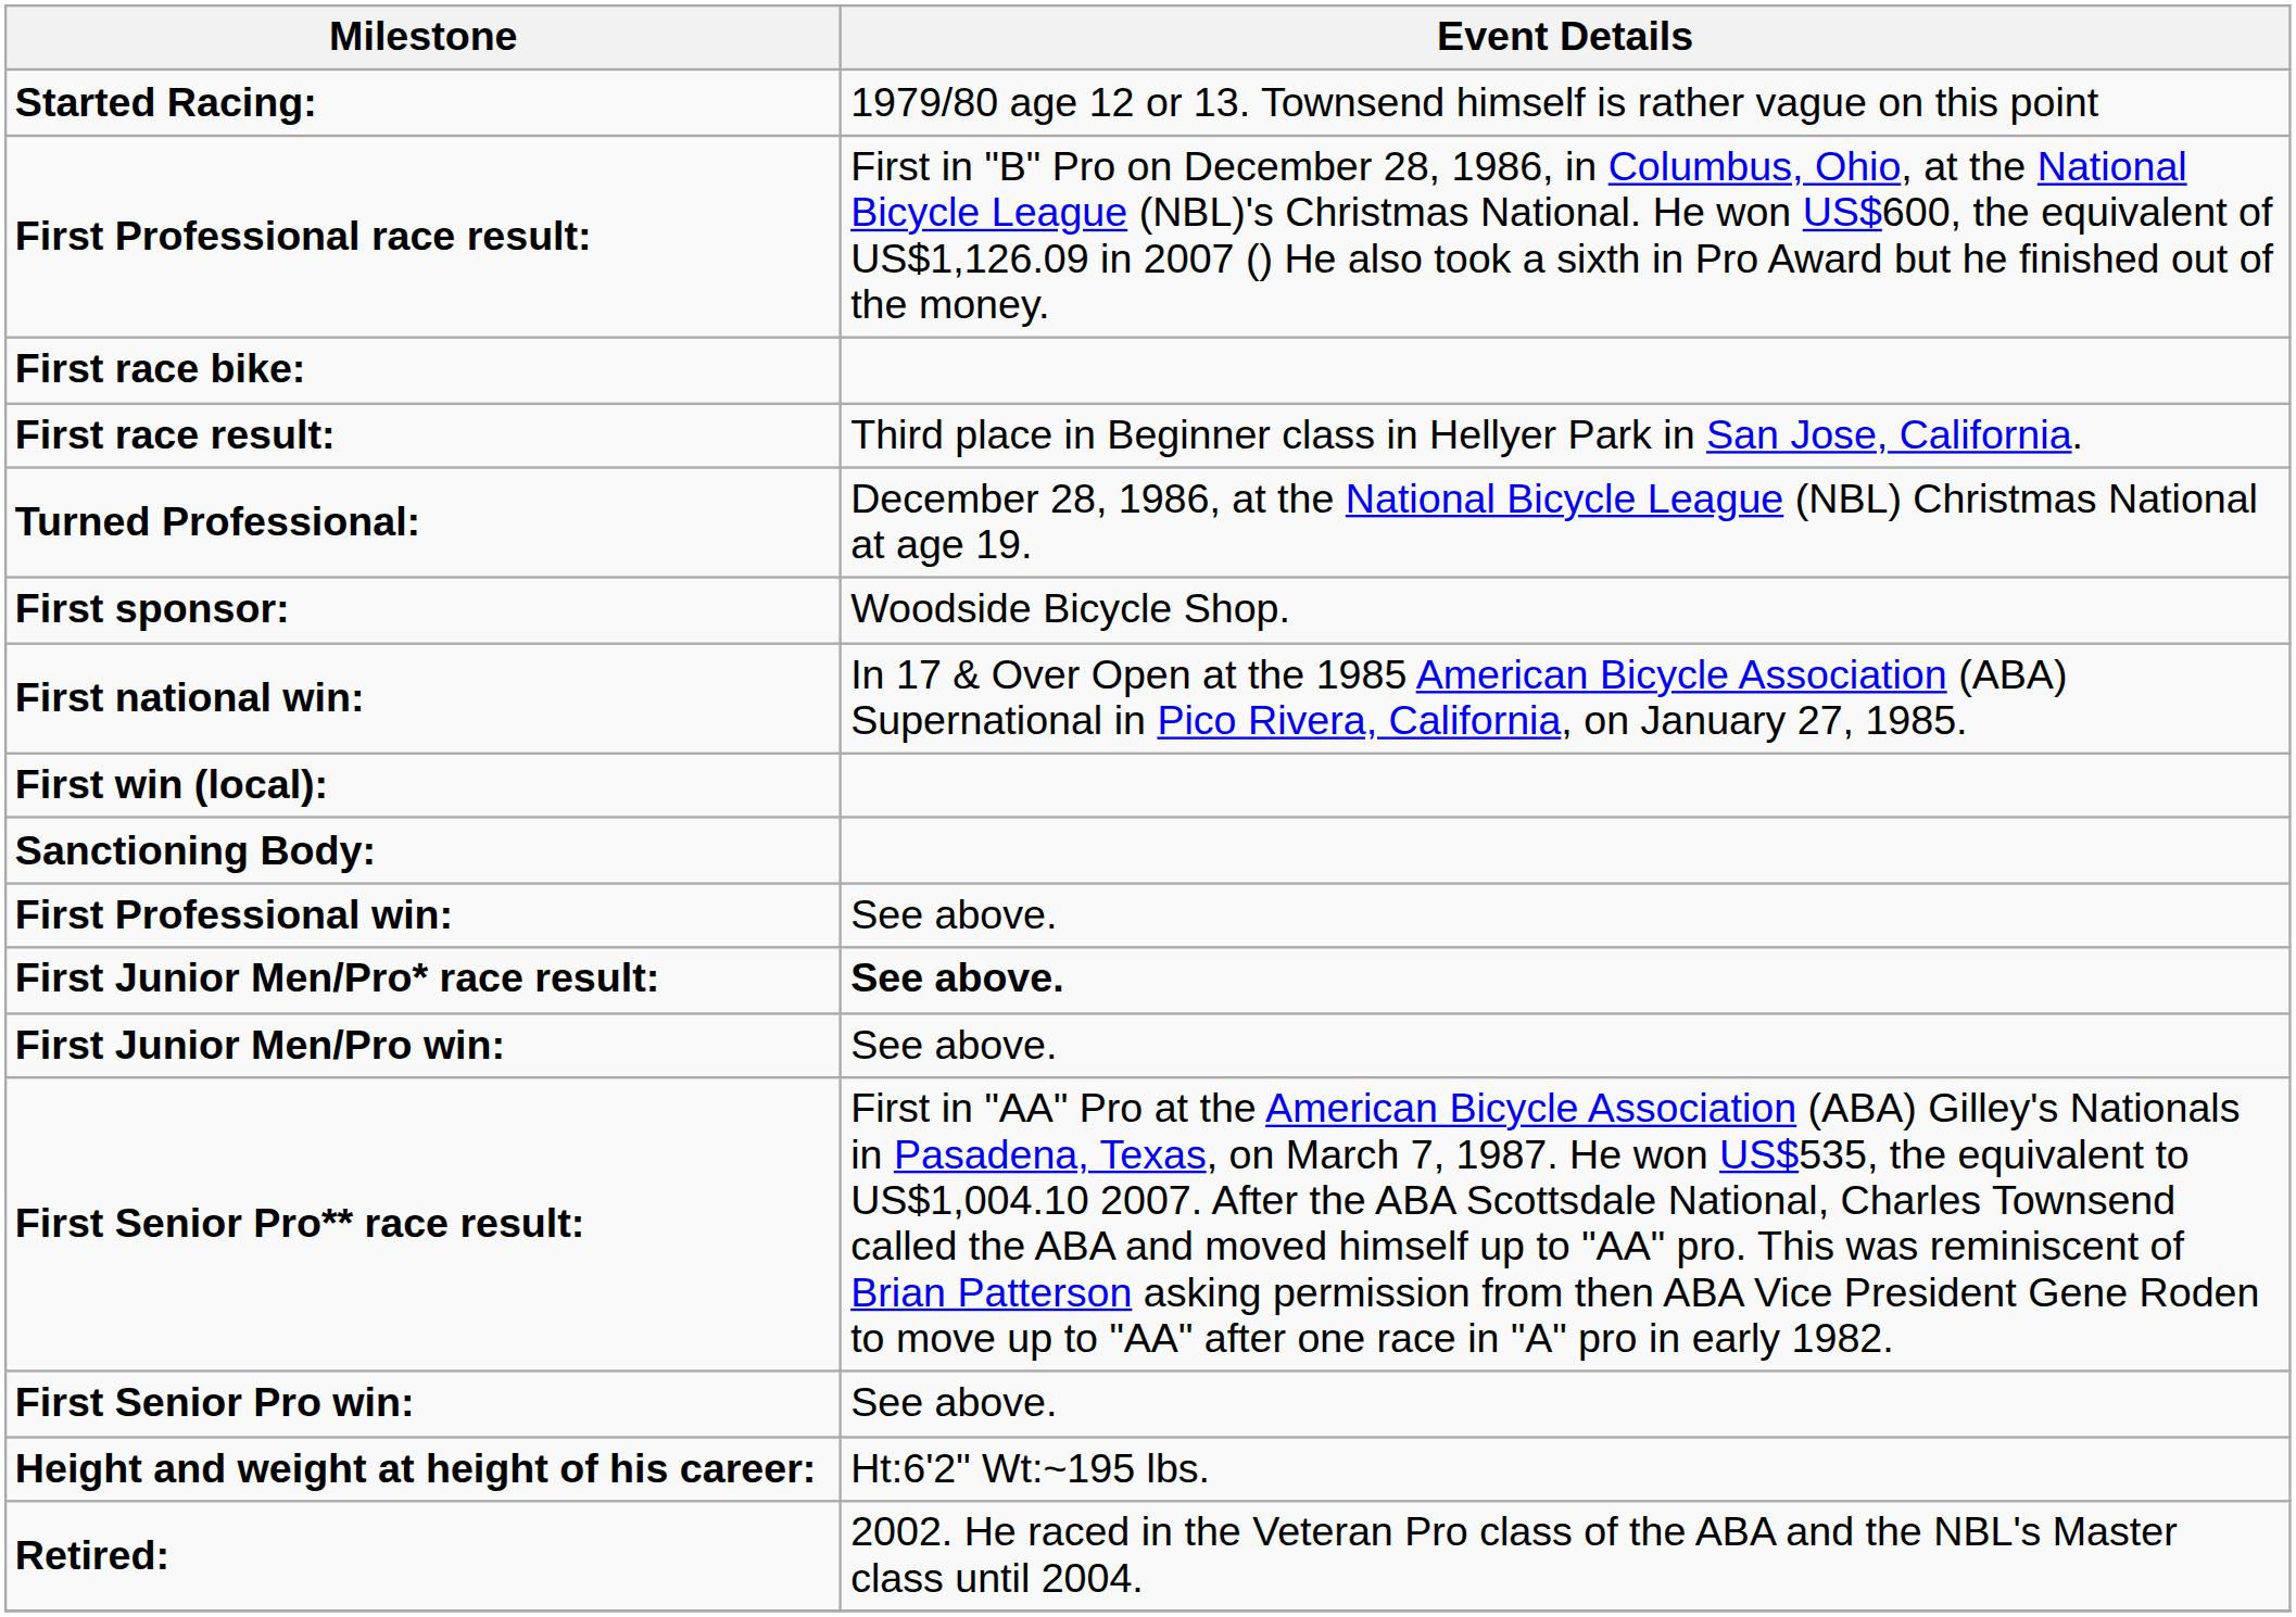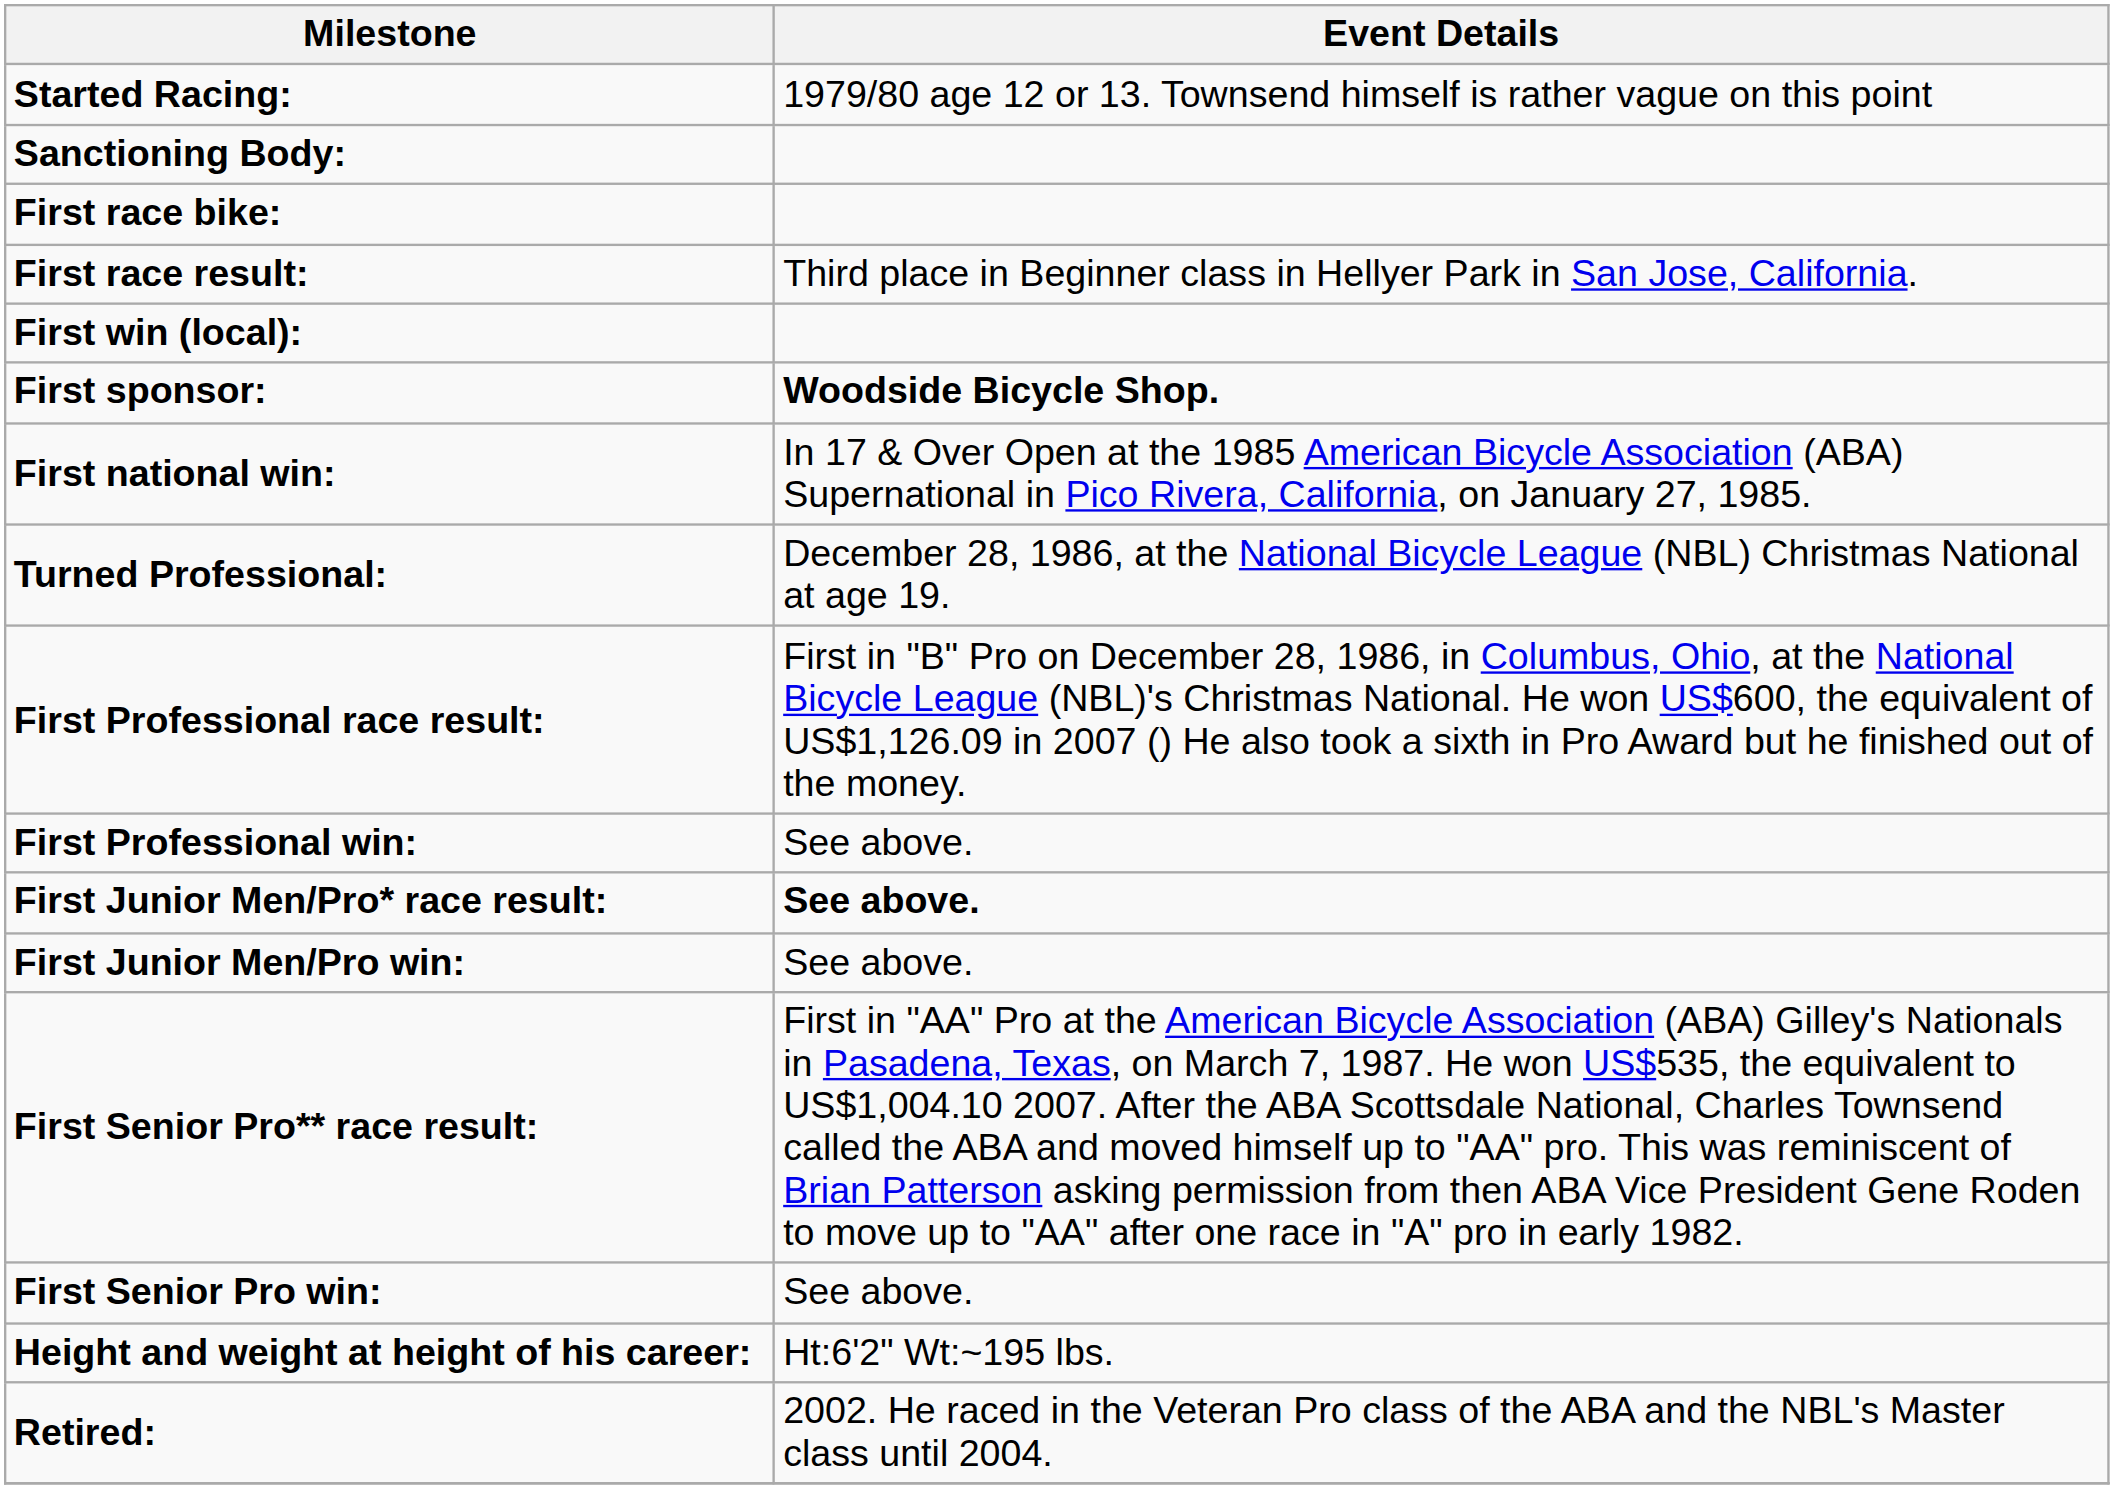rows swapped: Sanctioning Body: <-> First Professional race result:
rows swapped: First win (local): <-> Turned Professional:
First sponsor: | Event Details: normal -> bold
